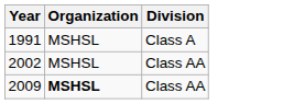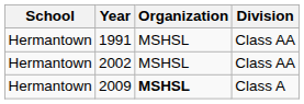+ column: School | Hermantown | Hermantown | Hermantown
1991 | Division: Class A -> Class AA
2009 | Division: Class AA -> Class A
